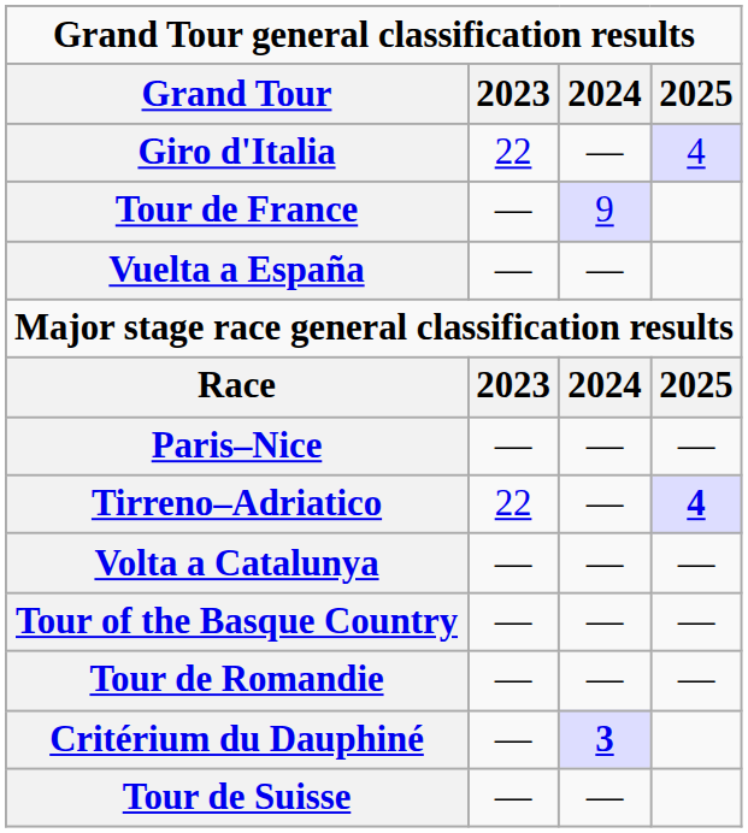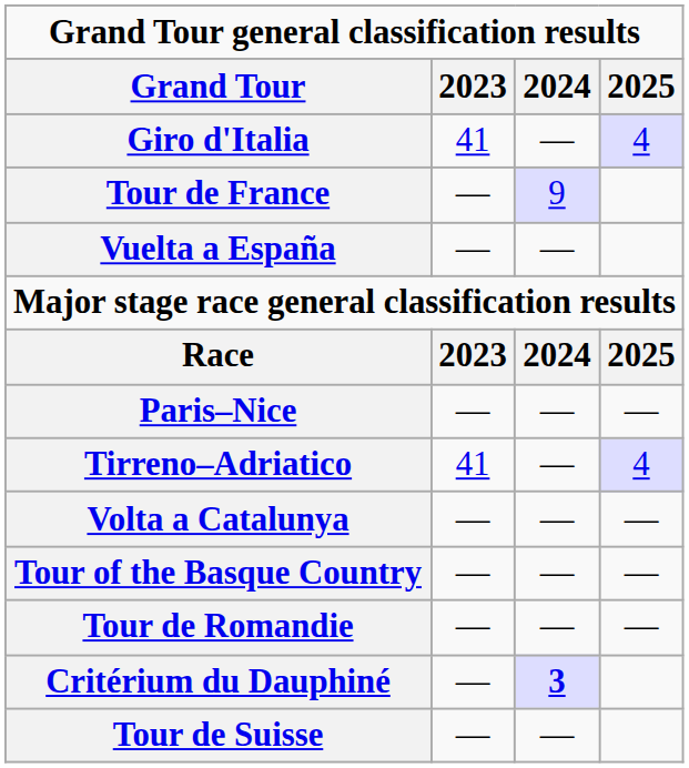Giro d'Italia | 2023: 22 -> 41
Tirreno–Adriatico | 2023: 22 -> 41
Tirreno–Adriatico | 2025: bold -> normal
